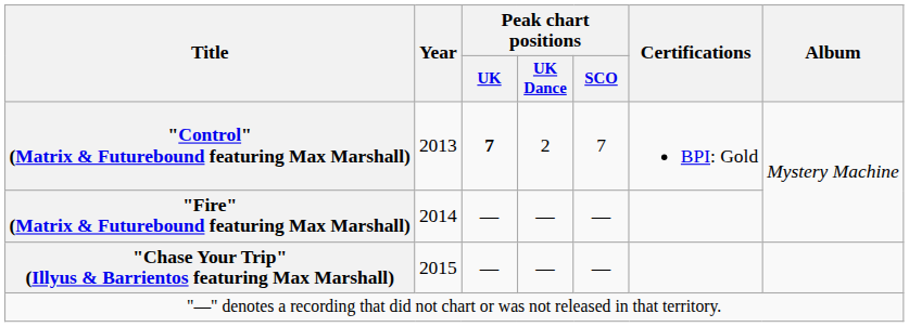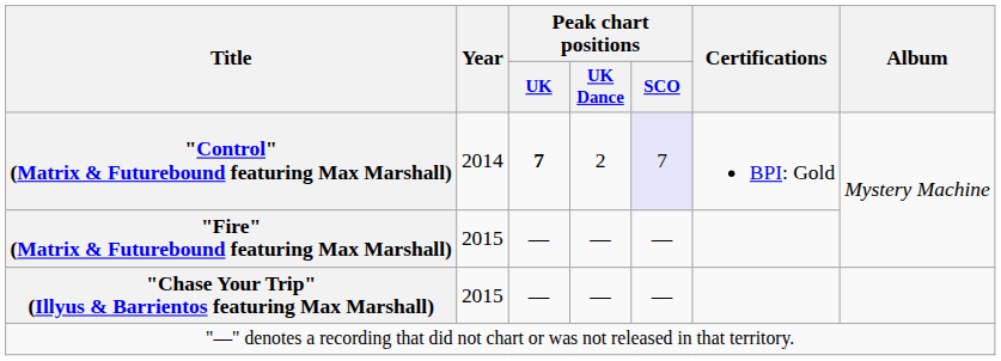"Control" (Matrix & Futurebound featuring Max Marshall) | Year: 2013 -> 2014
"Control" (Matrix & Futurebound featuring Max Marshall) | Peak chart positions / SCO: no background -> lavender background
"Fire" (Matrix & Futurebound featuring Max Marshall) | Year: 2014 -> 2015
